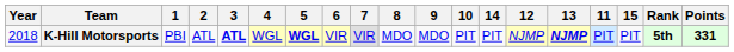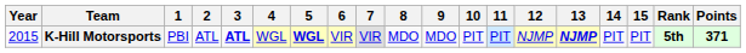columns swapped: 11 <-> 14
K-Hill Motorsports | Year: 2018 -> 2015
K-Hill Motorsports | Points: 331 -> 371
